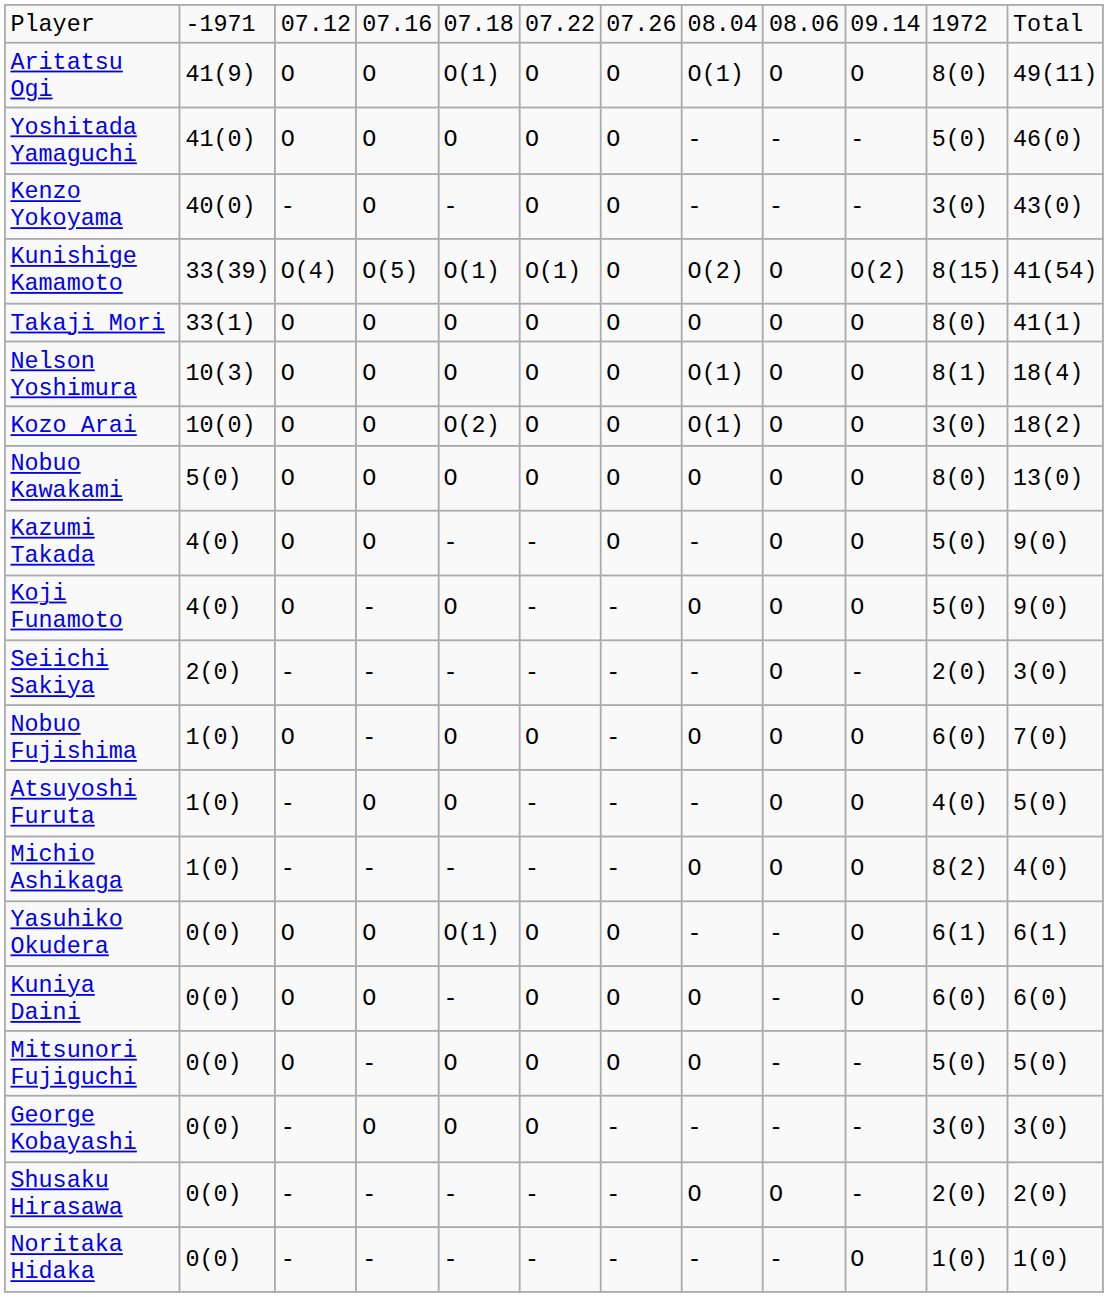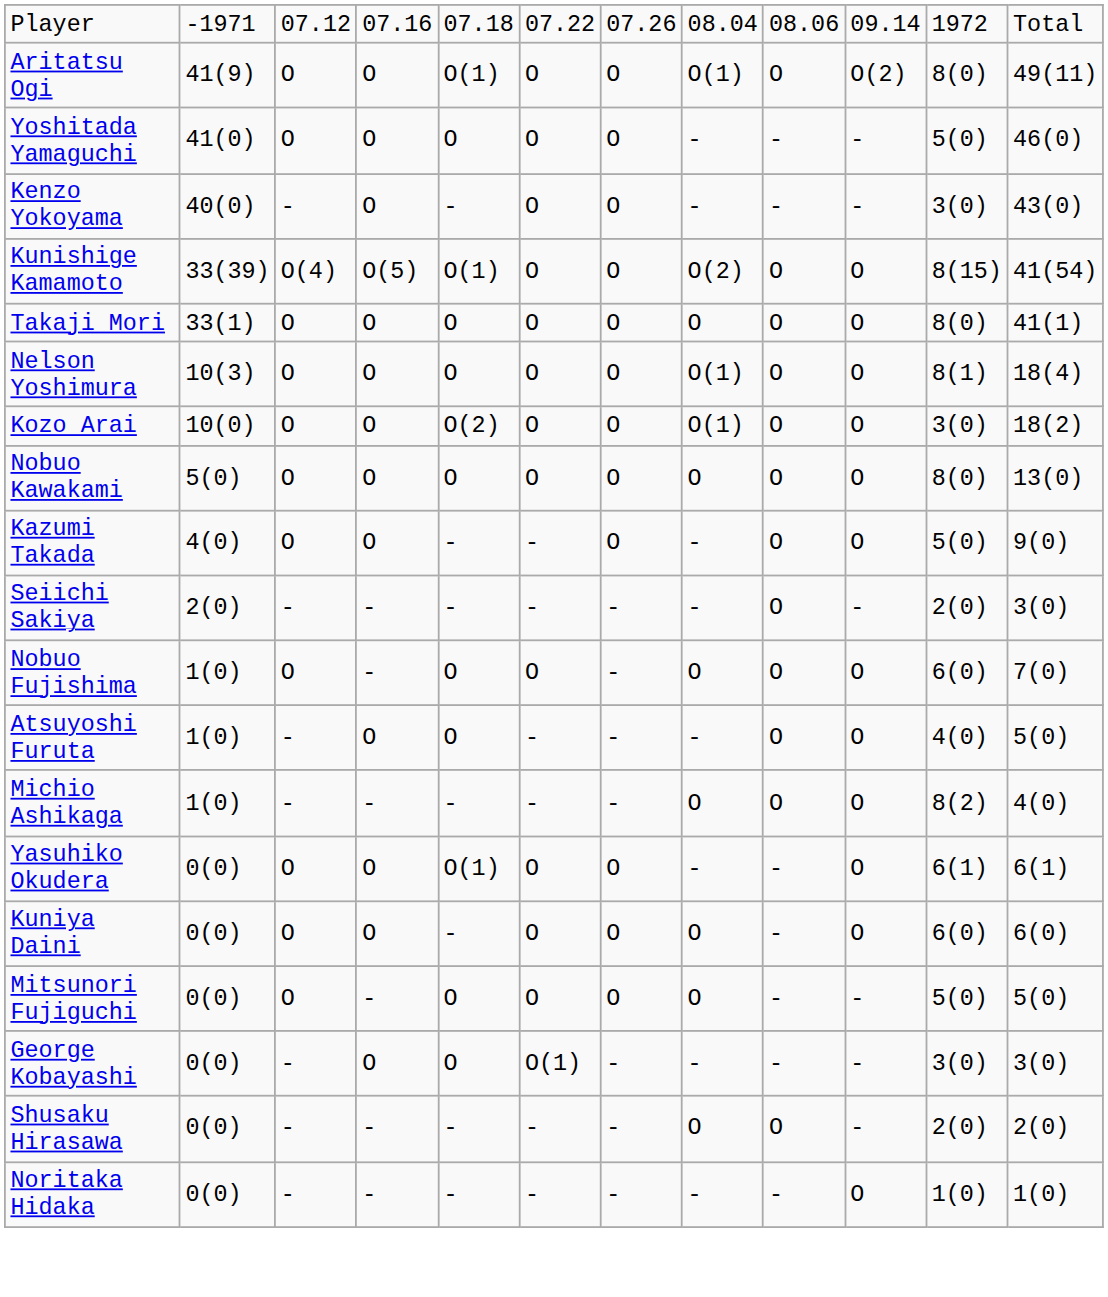Aritatsu Ogi | column 10: O -> O(2)
Kunishige Kamamoto | column 6: O(1) -> O
Kunishige Kamamoto | column 10: O(2) -> O
- row: Koji Funamoto | 4(0) | O | - | O | - | - | O | O | O | 5(0) | 9(0)
George Kobayashi | column 6: O -> O(1)
